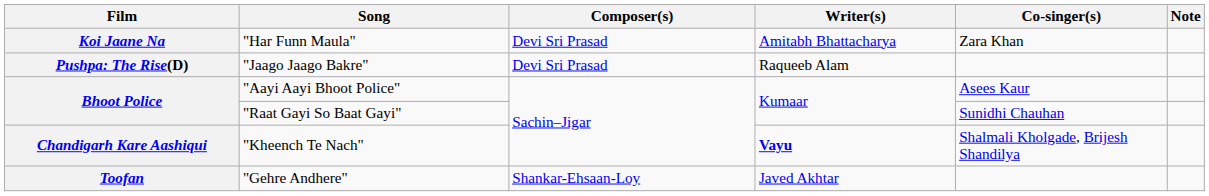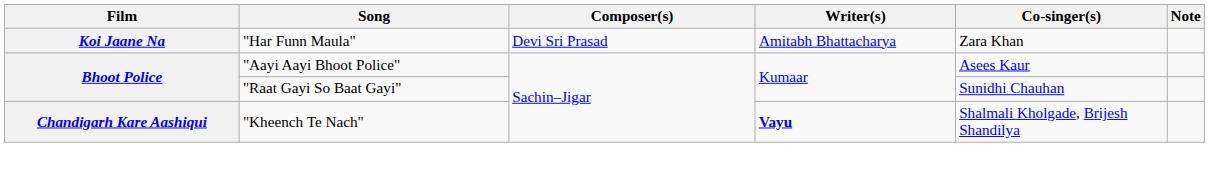- row: Pushpa: The Rise(D) | "Jaago Jaago Bakre" | Devi Sri Prasad | Raqueeb Alam
- row: Toofan | "Gehre Andhere" | Shankar-Ehsaan-Loy | Javed Akhtar
